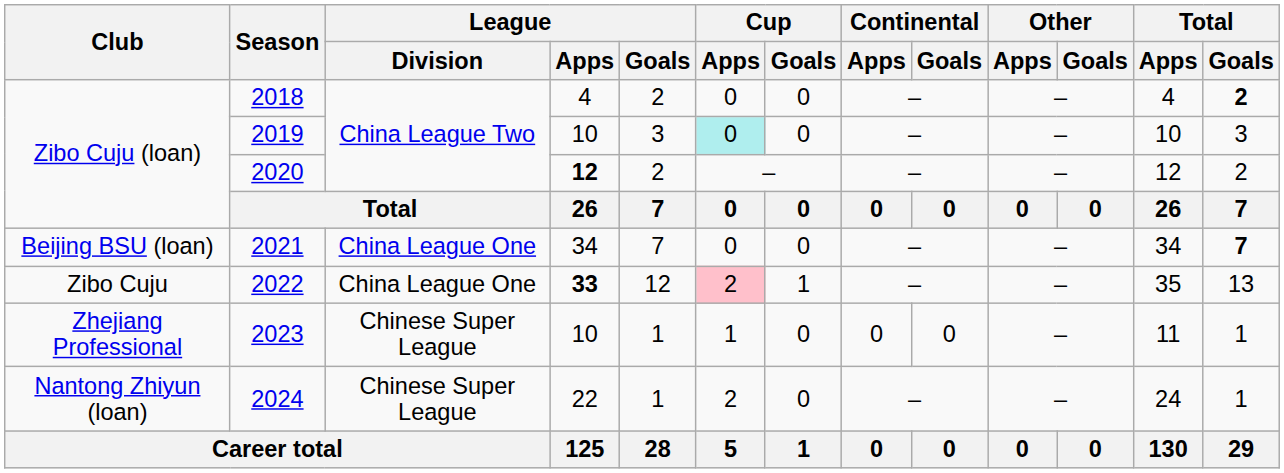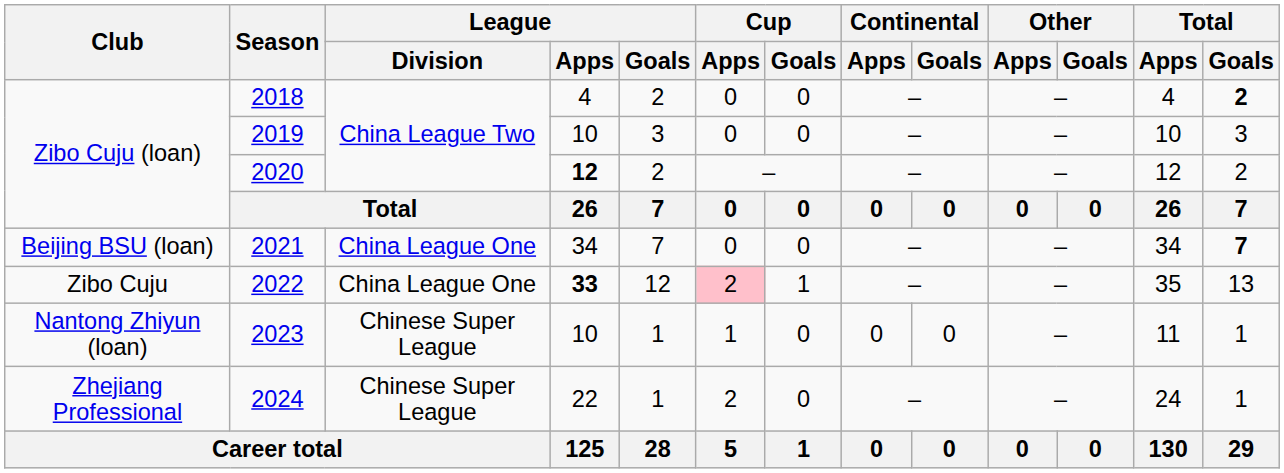2019 | Cup / Apps: paleturquoise background -> no background
2023 | Club: Zhejiang Professional -> Nantong Zhiyun (loan)
2024 | Club: Nantong Zhiyun (loan) -> Zhejiang Professional
